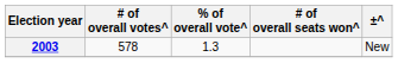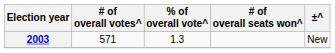2003 | # of overall votes^: 578 -> 571
